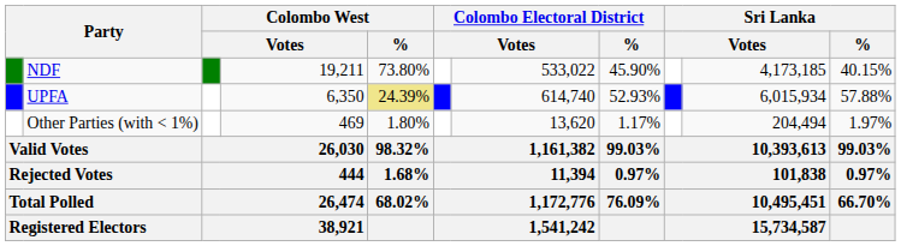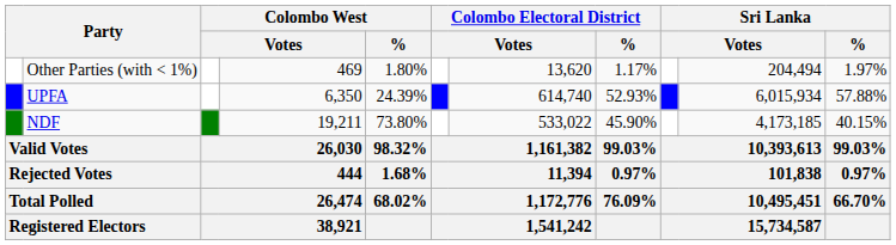rows swapped: NDF <-> Other Parties (with < 1%)
UPFA | Colombo West / %: khaki background -> no background
